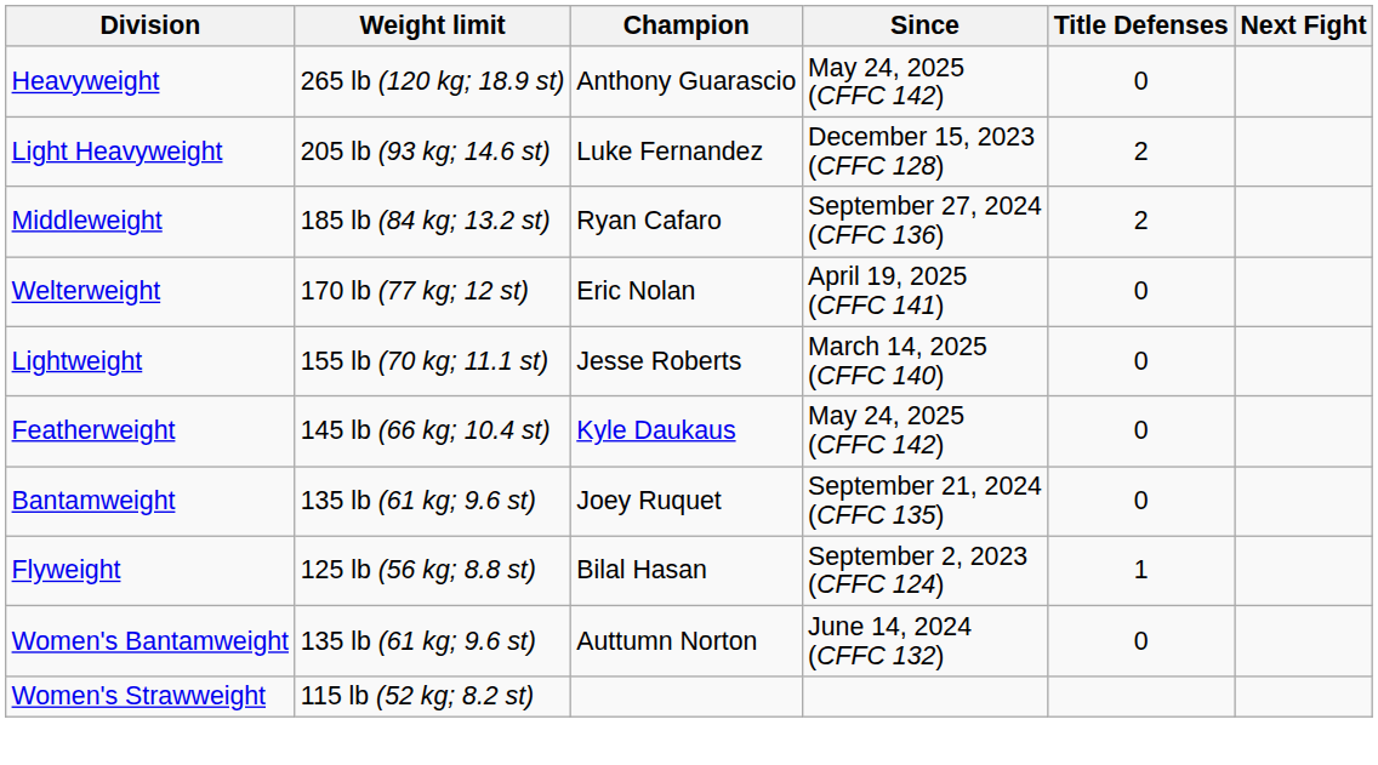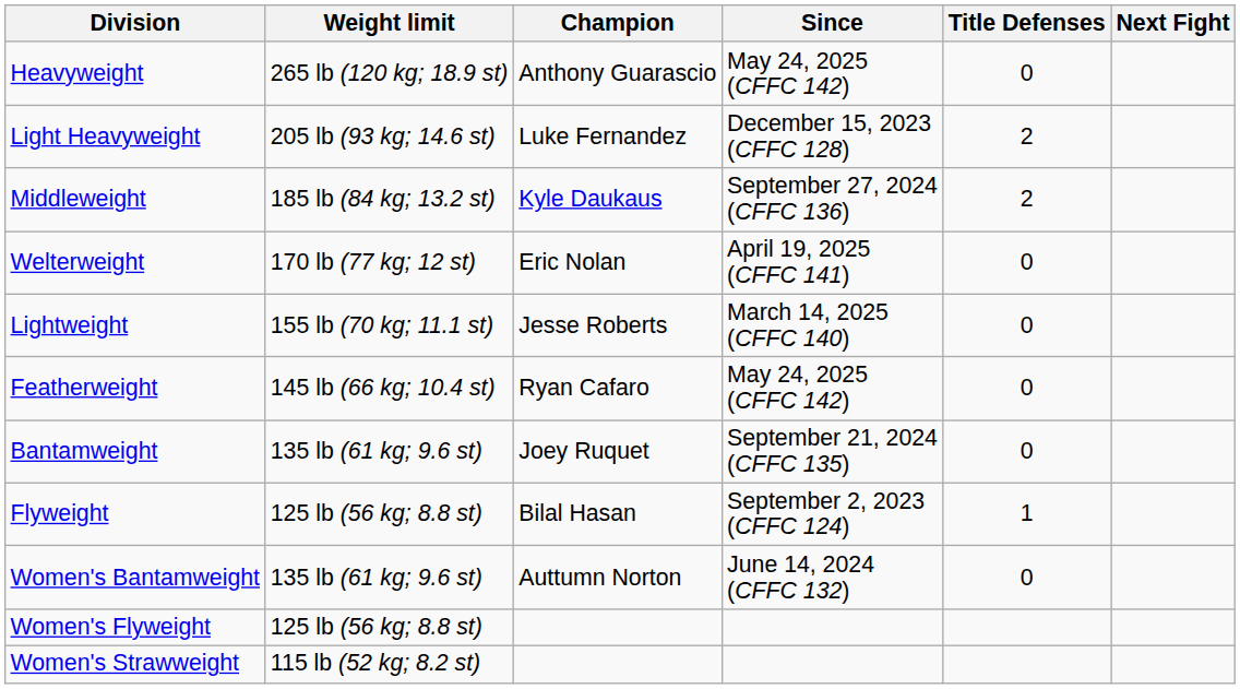Middleweight | Champion: Ryan Cafaro -> Kyle Daukaus
Featherweight | Champion: Kyle Daukaus -> Ryan Cafaro
+ row: Women's Flyweight | 125 lb (56 kg; 8.8 st)
